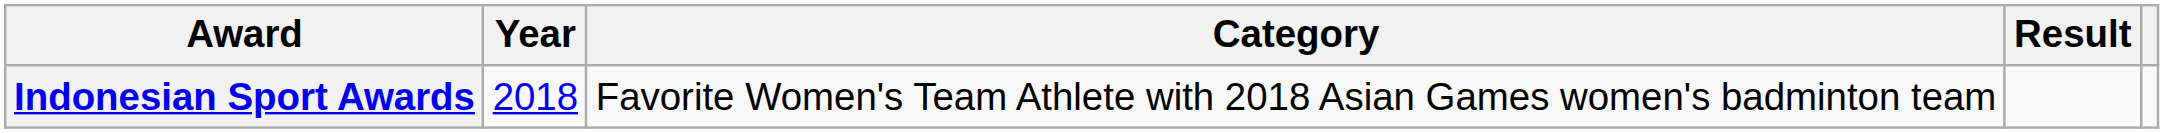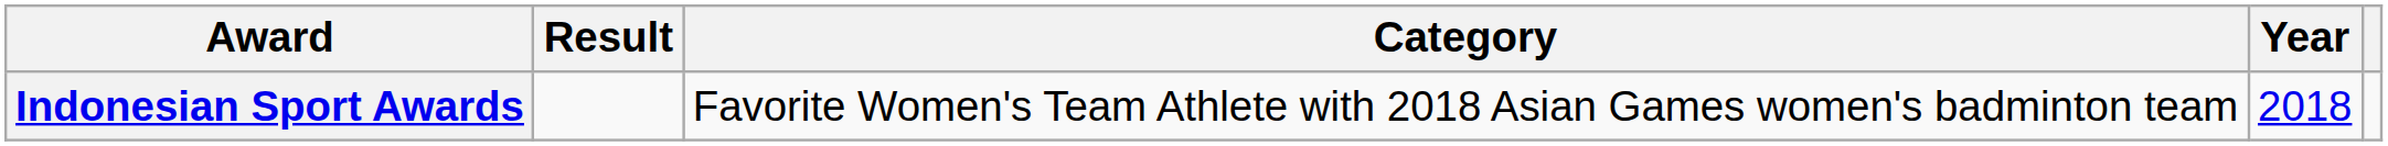columns swapped: Year <-> Result
